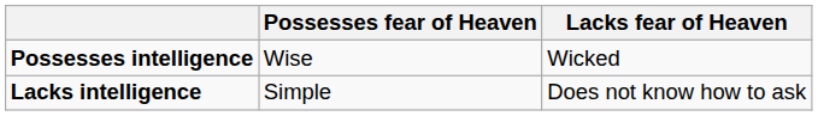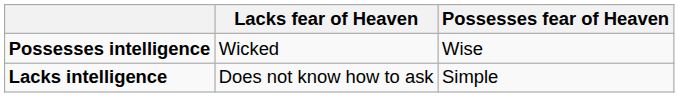columns swapped: Possesses fear of Heaven <-> Lacks fear of Heaven
